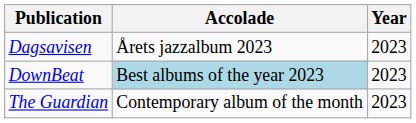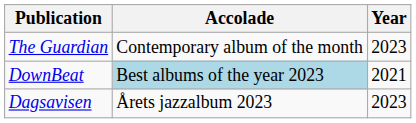rows swapped: The Guardian <-> Dagsavisen
DownBeat | Year: 2023 -> 2021
